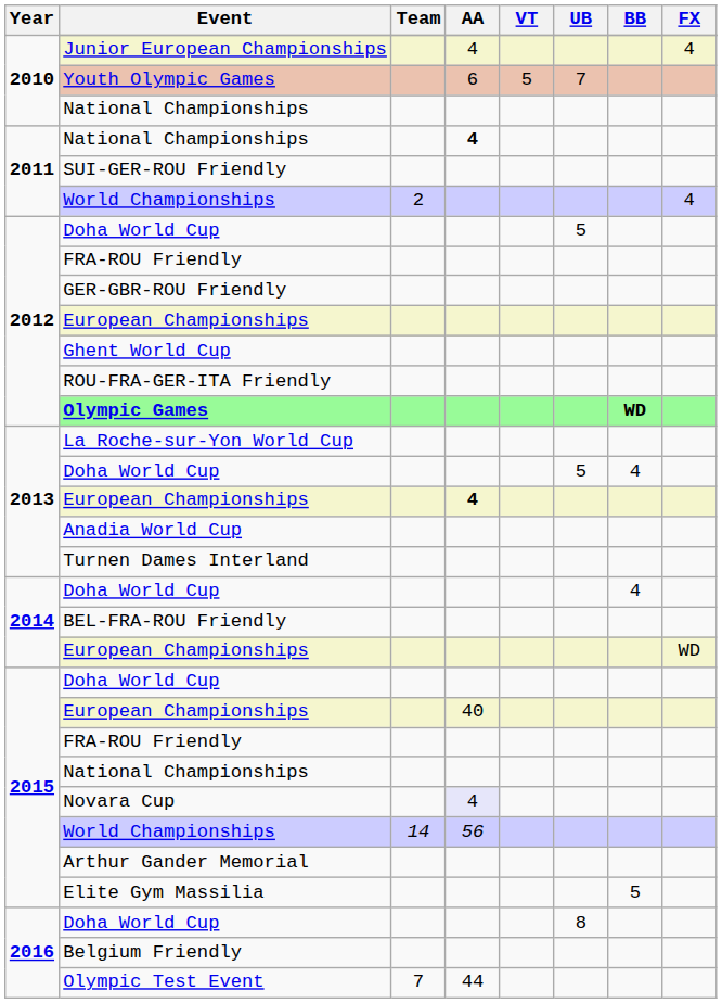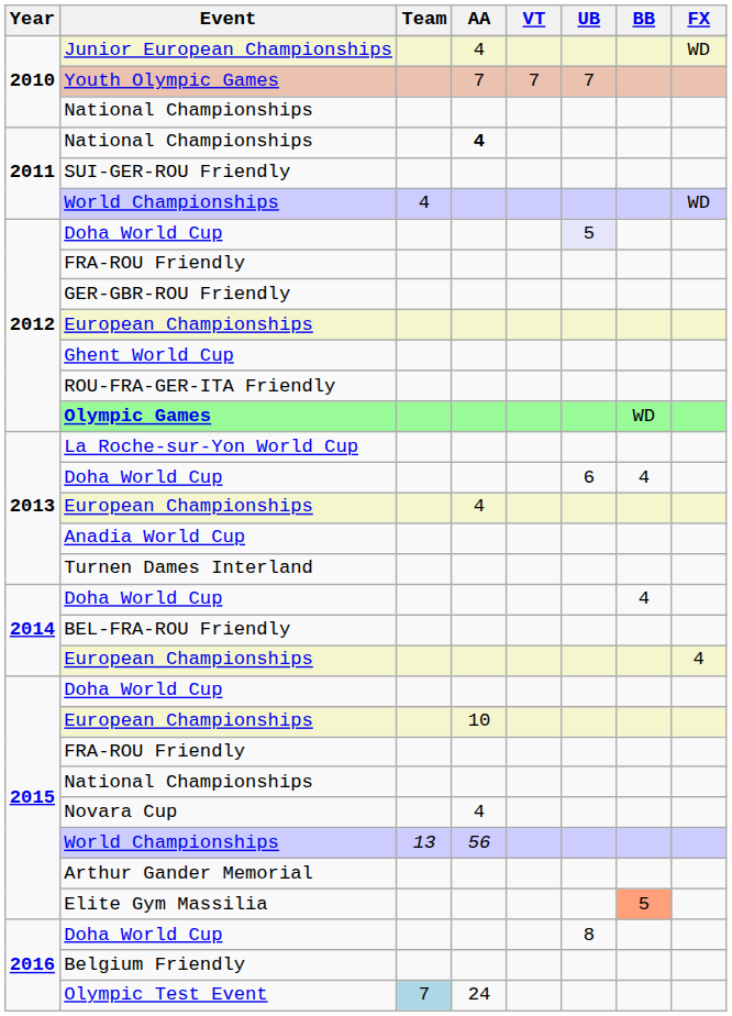Junior European Championships | FX: 4 -> WD
Youth Olympic Games | AA: 6 -> 7
Youth Olympic Games | VT: 5 -> 7
2011 / World Championships | Team: 2 -> 4
2011 / World Championships | FX: 4 -> WD
2012 / Doha World Cup | UB: no background -> lavender background
Olympic Games | BB: bold -> normal
2013 / Doha World Cup | UB: 5 -> 6
2013 / European Championships | AA: bold -> normal
2014 / European Championships | FX: WD -> 4
2015 / European Championships | AA: 40 -> 10
Novara Cup | AA: lavender background -> no background
2015 / World Championships | Team: 14 -> 13
Elite Gym Massilia | BB: no background -> lightsalmon background
Olympic Test Event | Team: no background -> lightblue background
Olympic Test Event | AA: 44 -> 24
